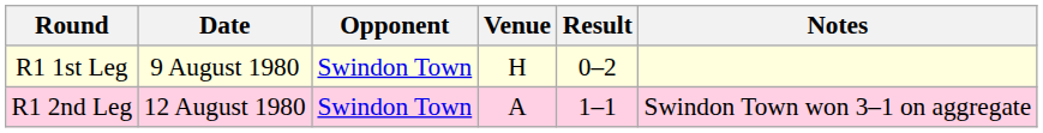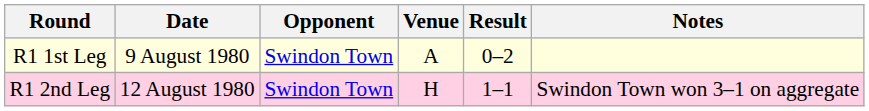R1 1st Leg | Venue: H -> A
R1 2nd Leg | Venue: A -> H
